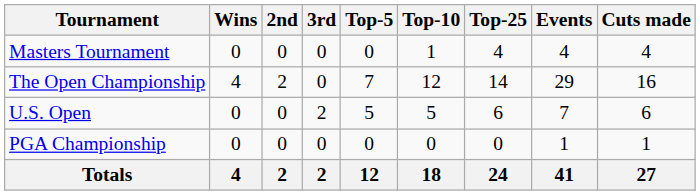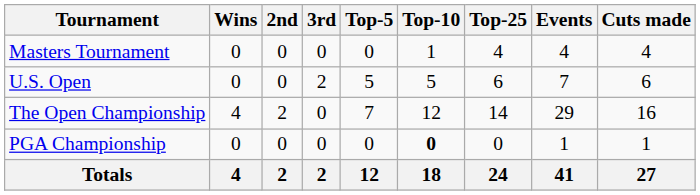rows swapped: U.S. Open <-> The Open Championship
PGA Championship | Top-10: normal -> bold
